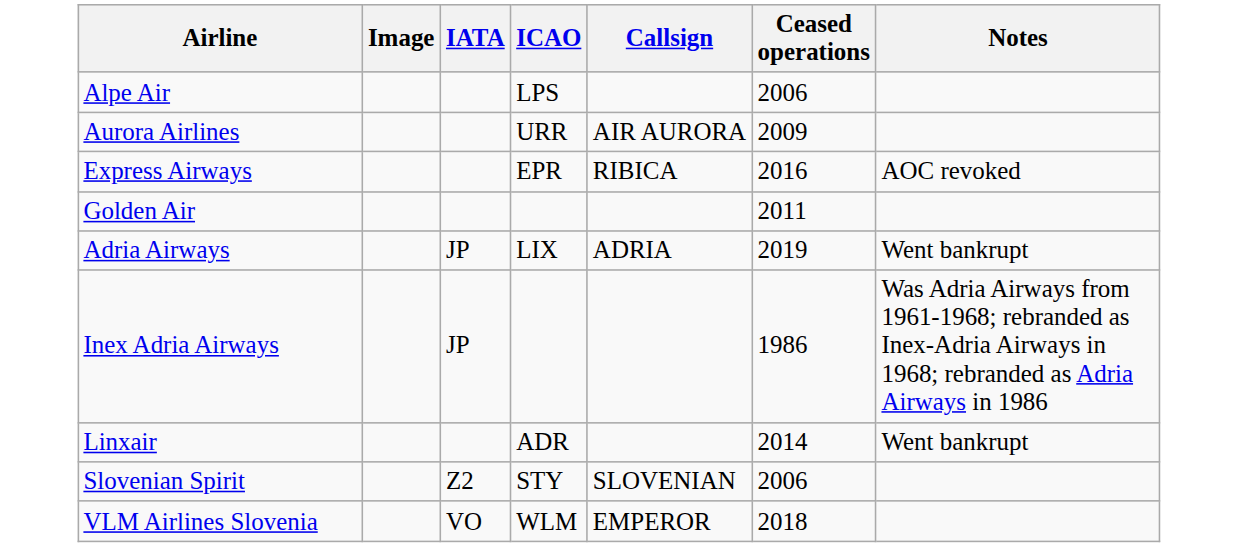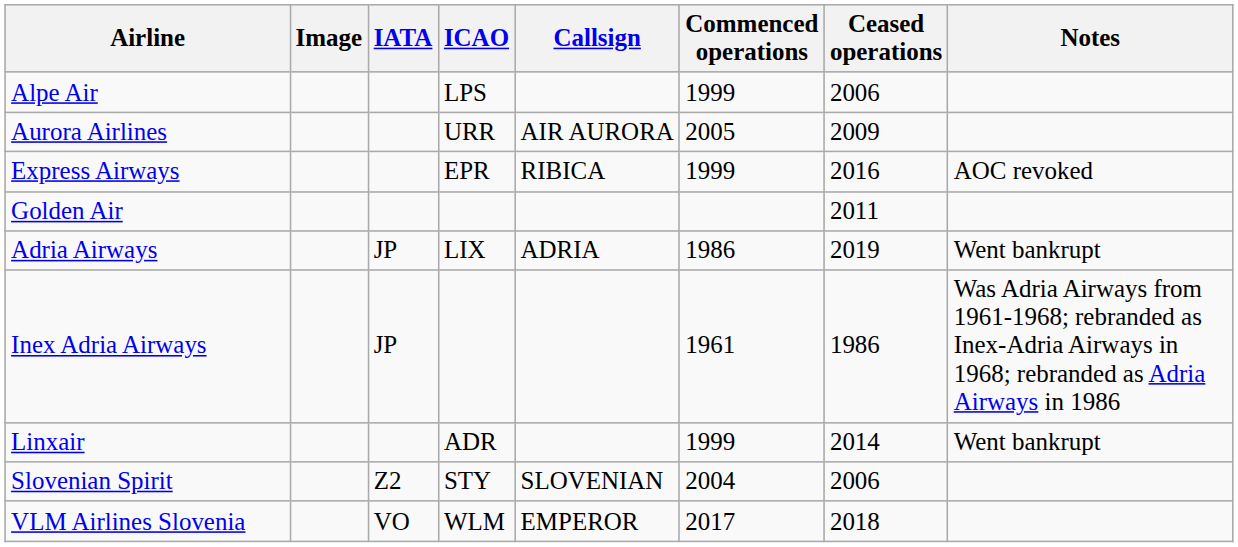+ column: Commenced operations | 1999 | 2005 | 1999 | 1986 | 1961 | 1999 | 2004 | 2017
